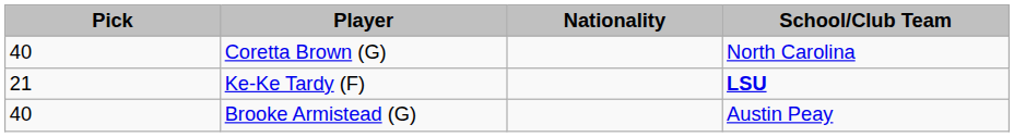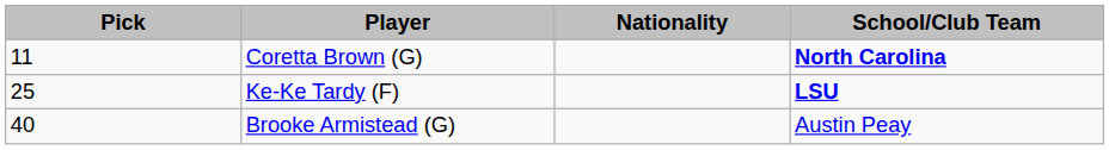Coretta Brown (G) | Pick: 40 -> 11
Coretta Brown (G) | School/Club Team: normal -> bold
Ke-Ke Tardy (F) | Pick: 21 -> 25
